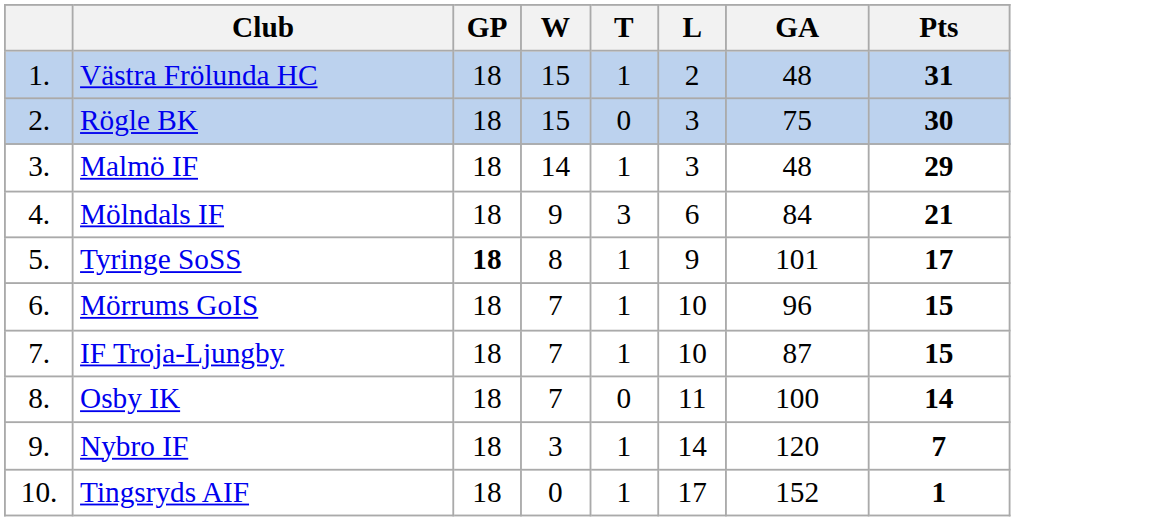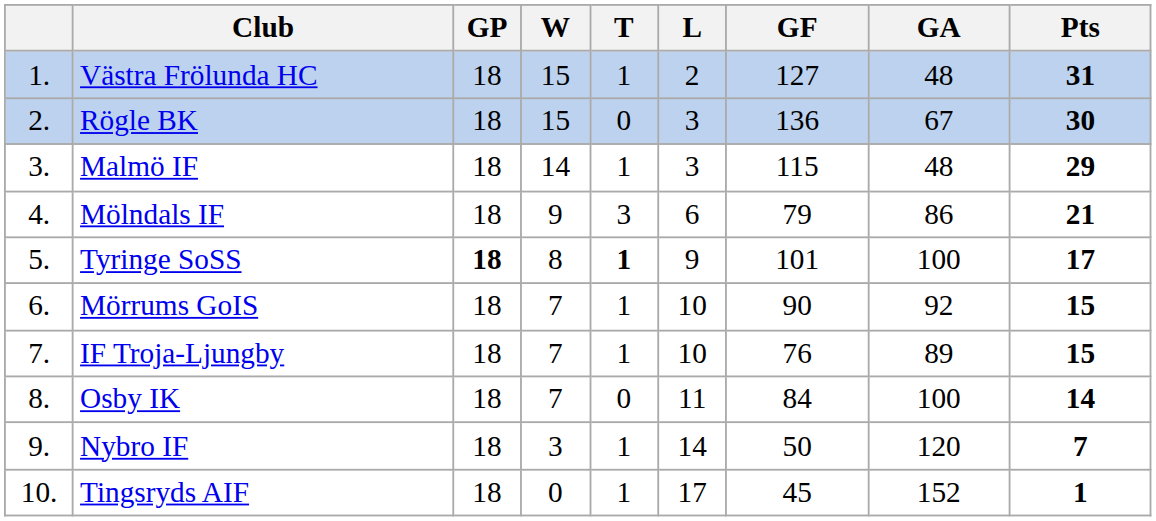+ column: GF | 127 | 136 | 115 | 79 | 101 | 90 | 76 | 84 | 50 | 45
Rögle BK | GA: 75 -> 67
Mölndals IF | GA: 84 -> 86
Tyringe SoSS | T: normal -> bold
Tyringe SoSS | GA: 101 -> 100
Mörrums GoIS | GA: 96 -> 92
IF Troja-Ljungby | GA: 87 -> 89
